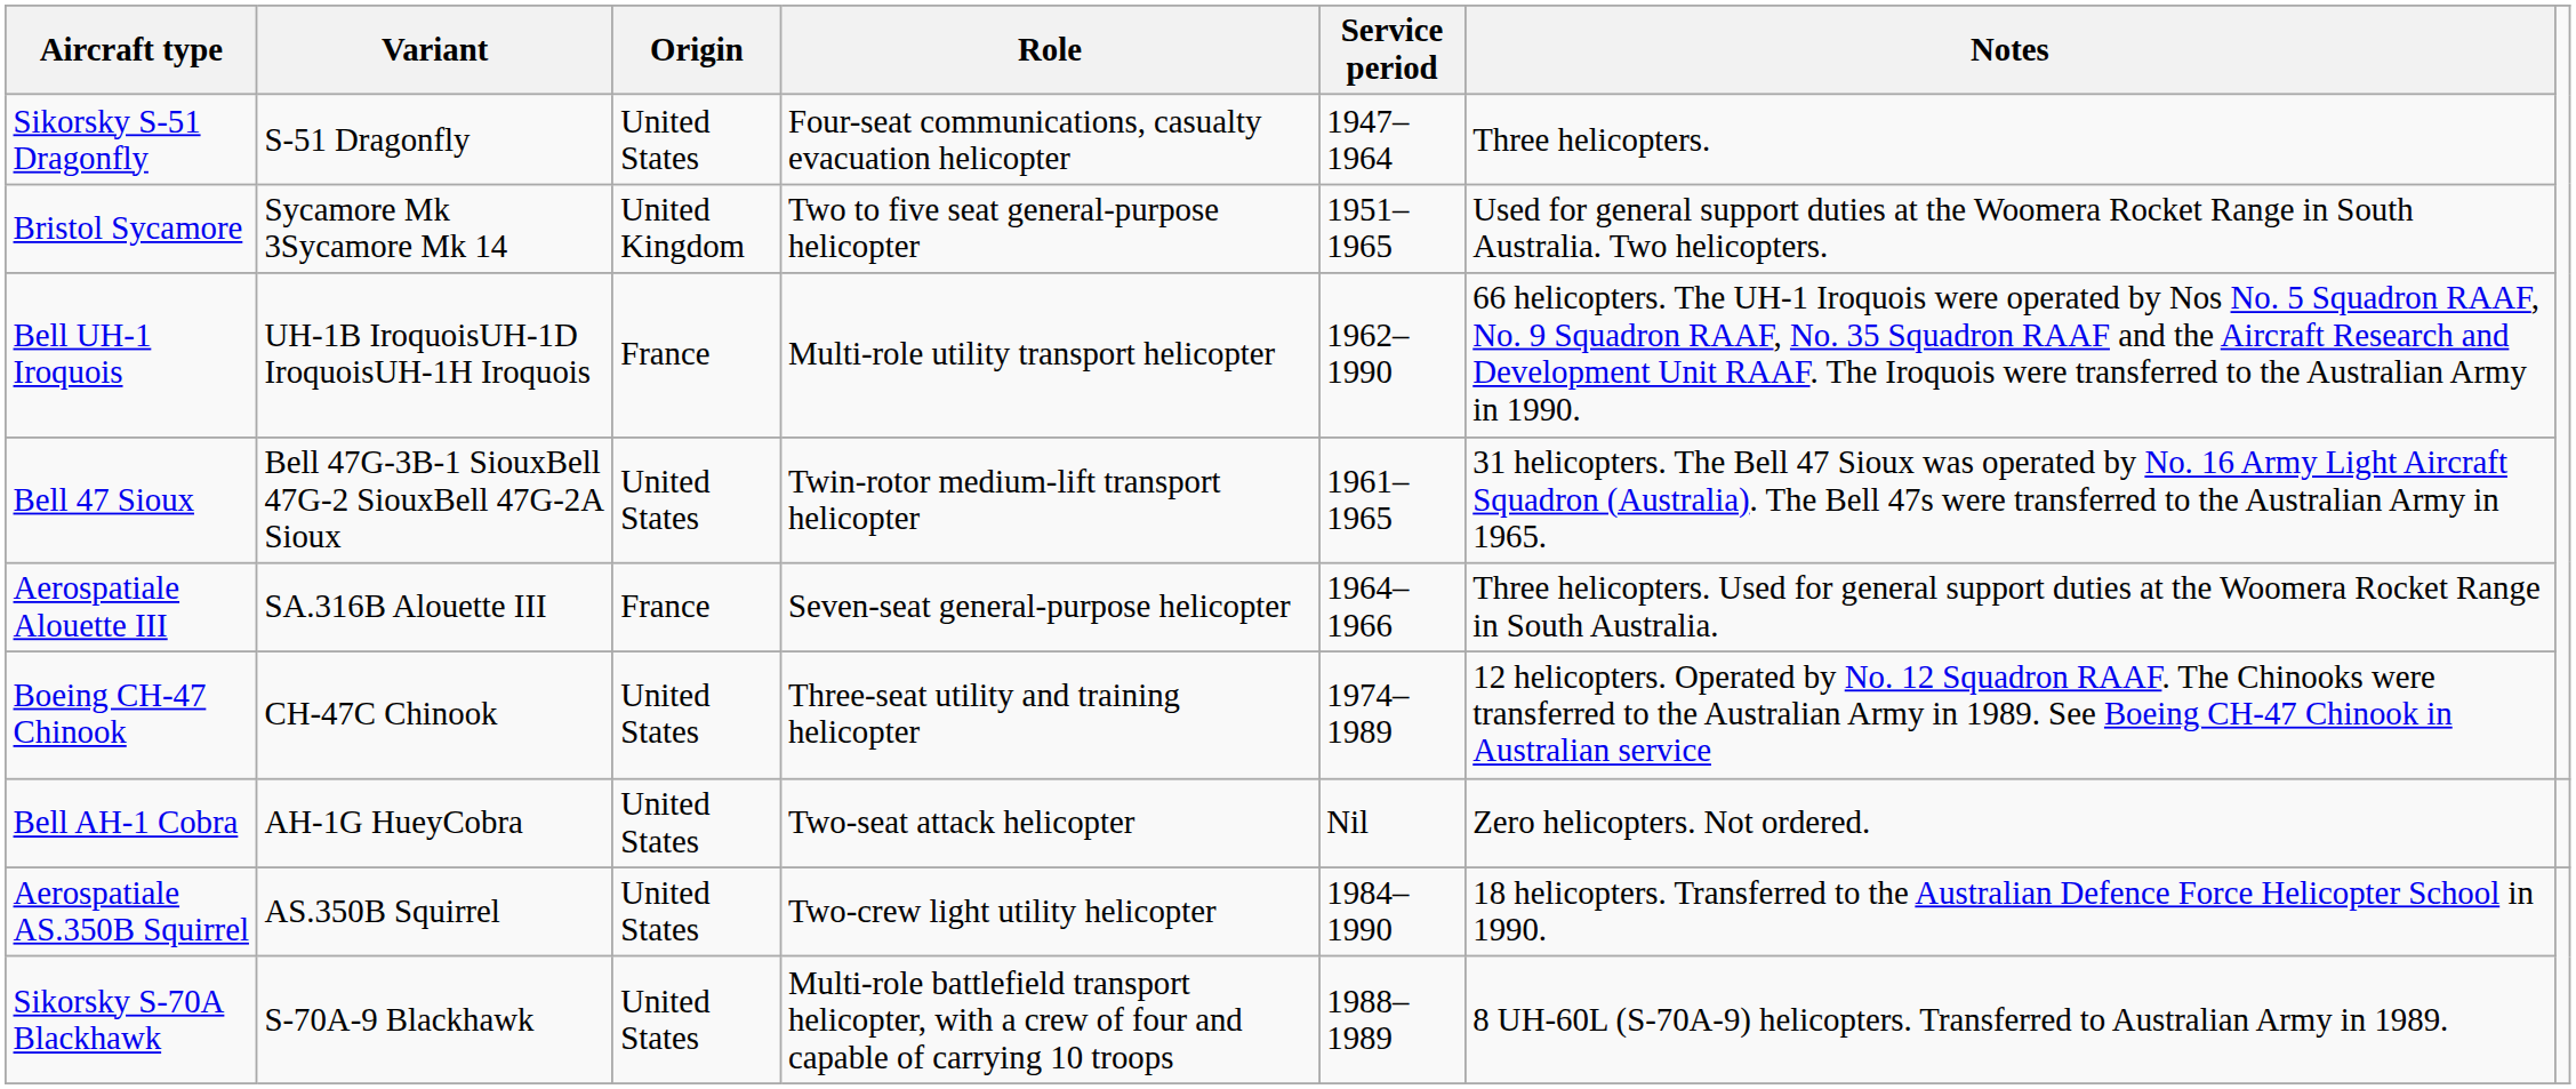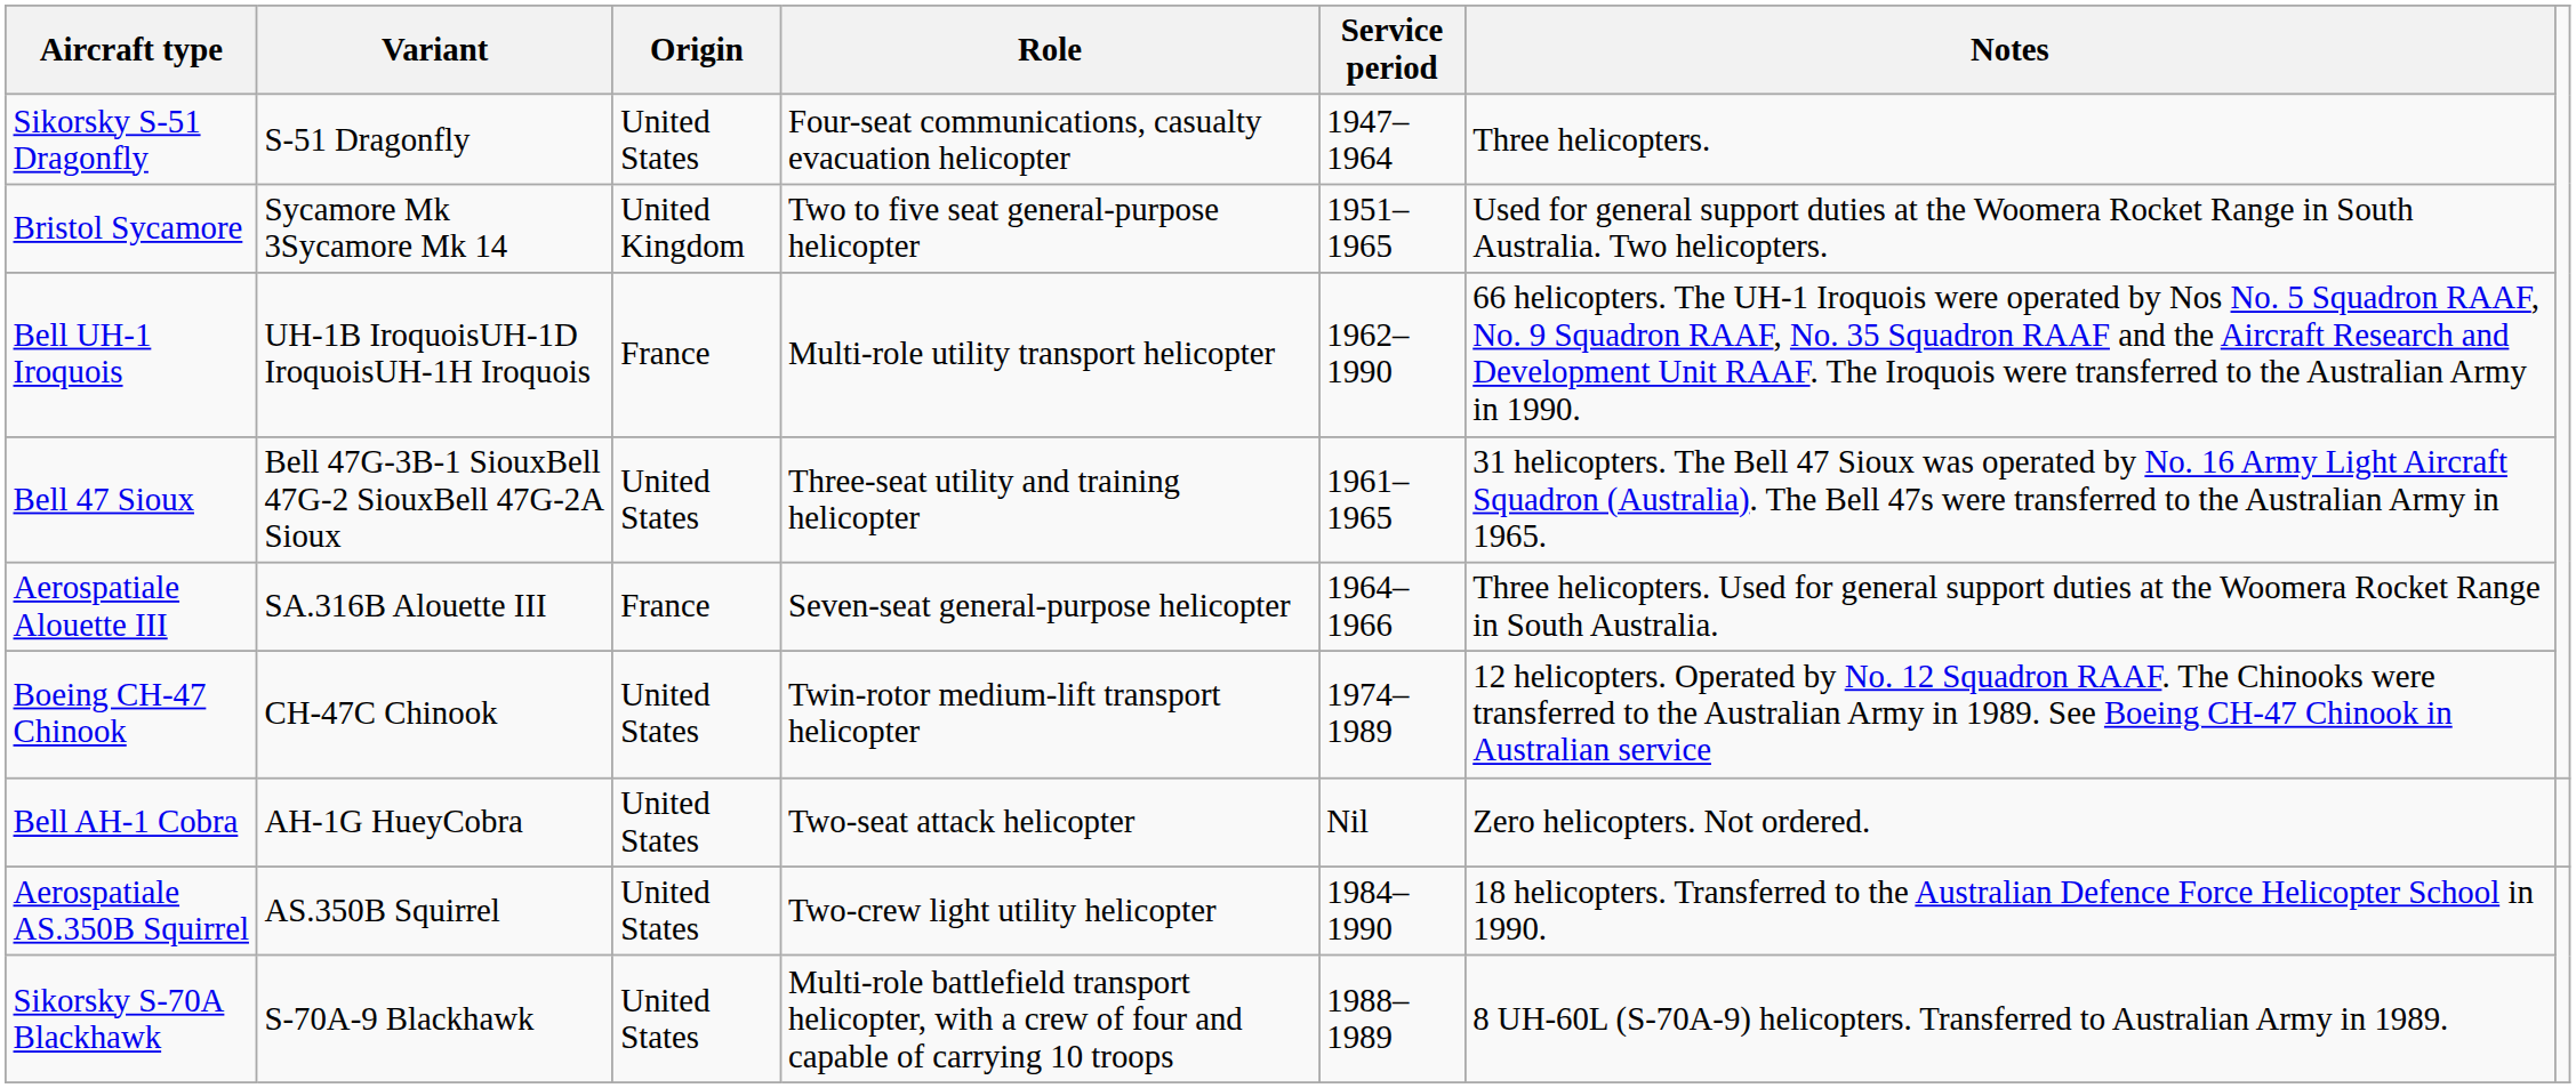Bell 47 Sioux | Role: Twin-rotor medium-lift transport helicopter -> Three-seat utility and training helicopter
Boeing CH-47 Chinook | Role: Three-seat utility and training helicopter -> Twin-rotor medium-lift transport helicopter
